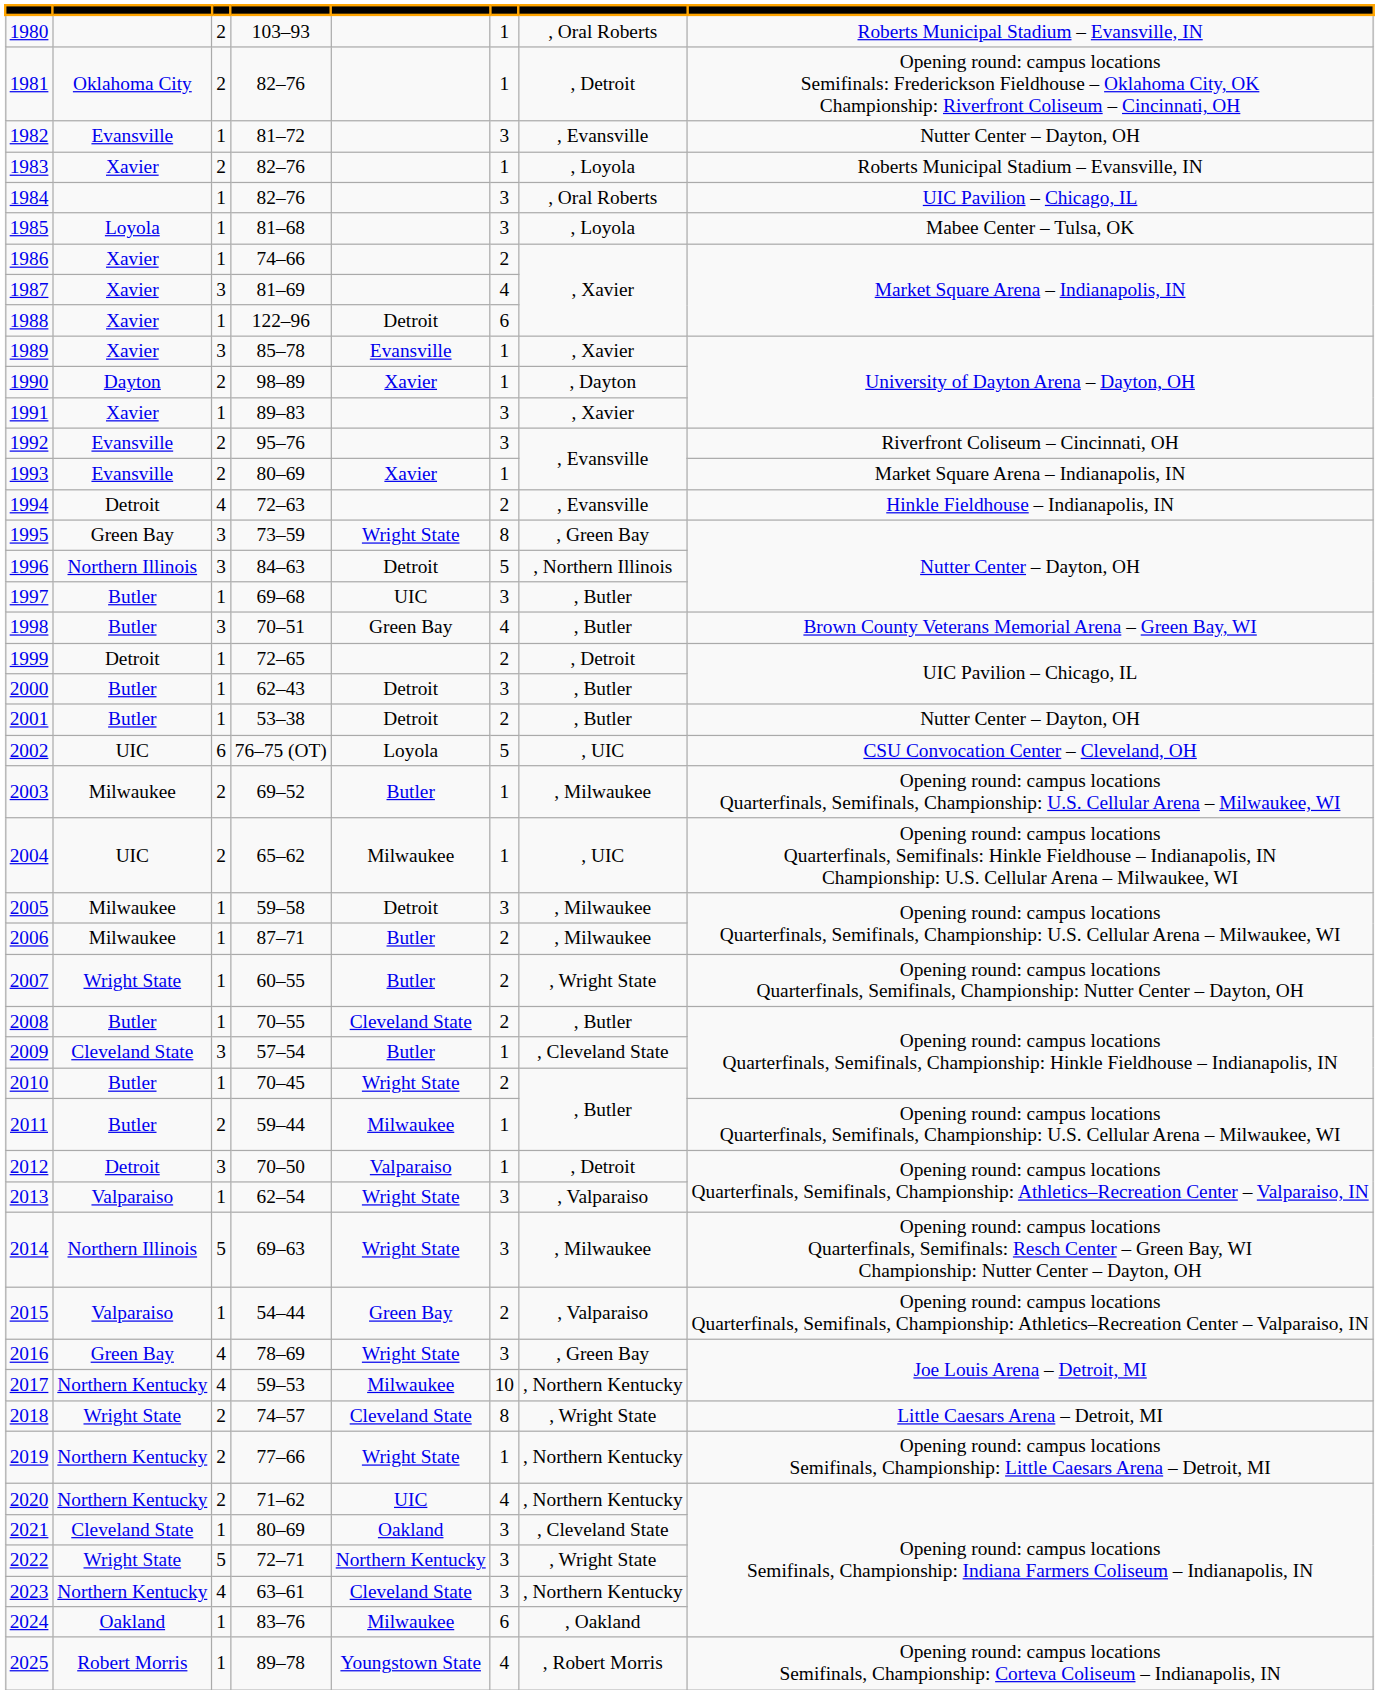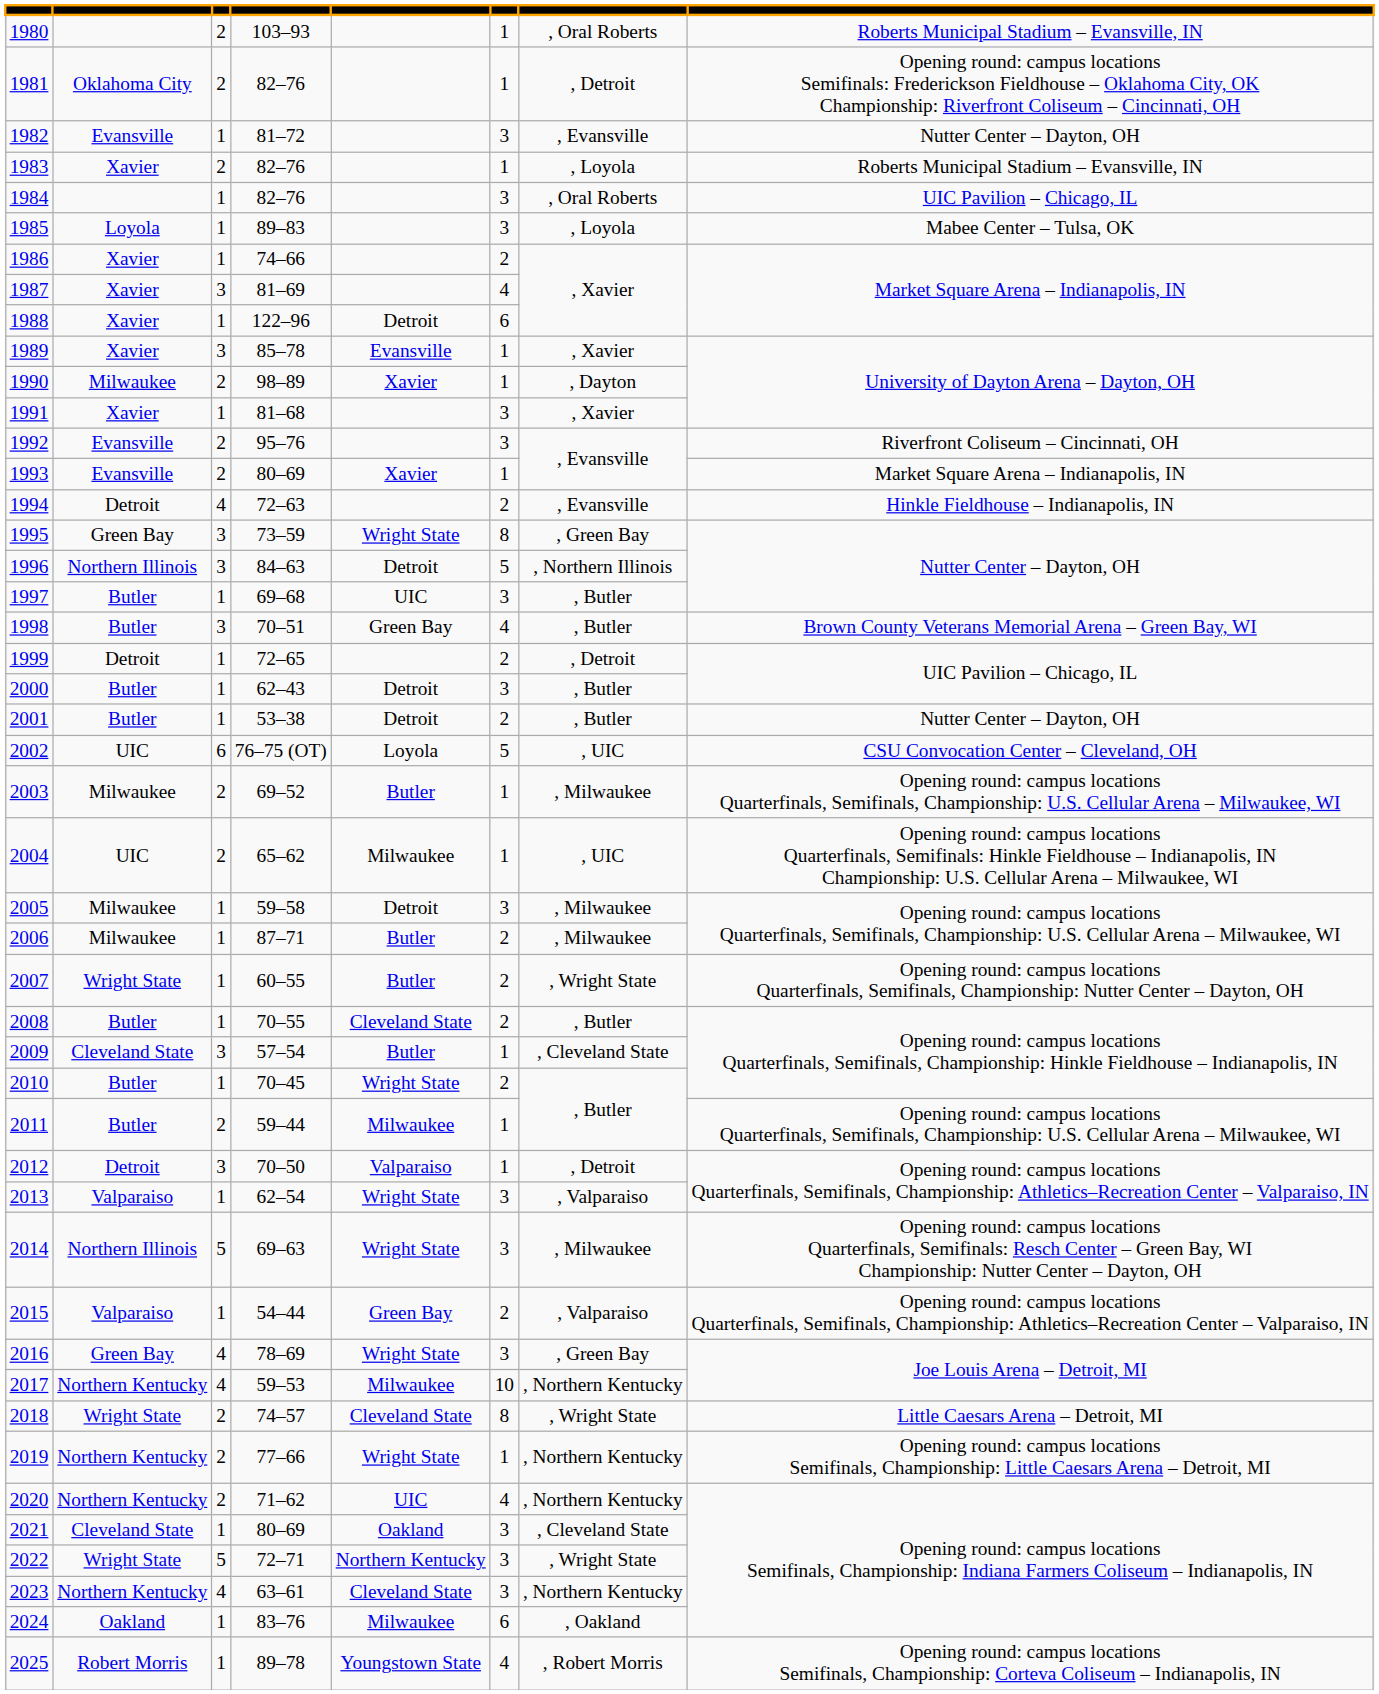1985 | column 4: 81–68 -> 89–83
1990 | column 2: Dayton -> Milwaukee
1991 | column 4: 89–83 -> 81–68
